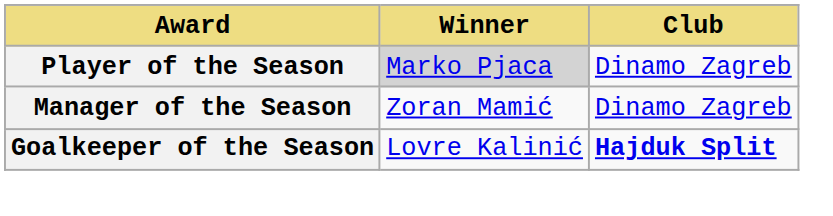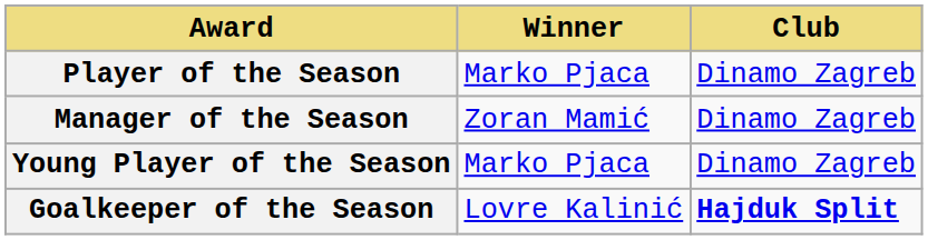Player of the Season | Winner: lightgrey background -> no background
+ row: Young Player of the Season | Marko Pjaca | Dinamo Zagreb
